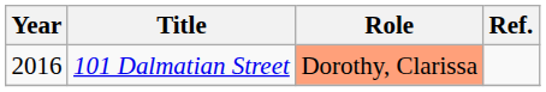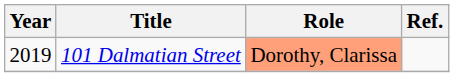101 Dalmatian Street | Year: 2016 -> 2019
